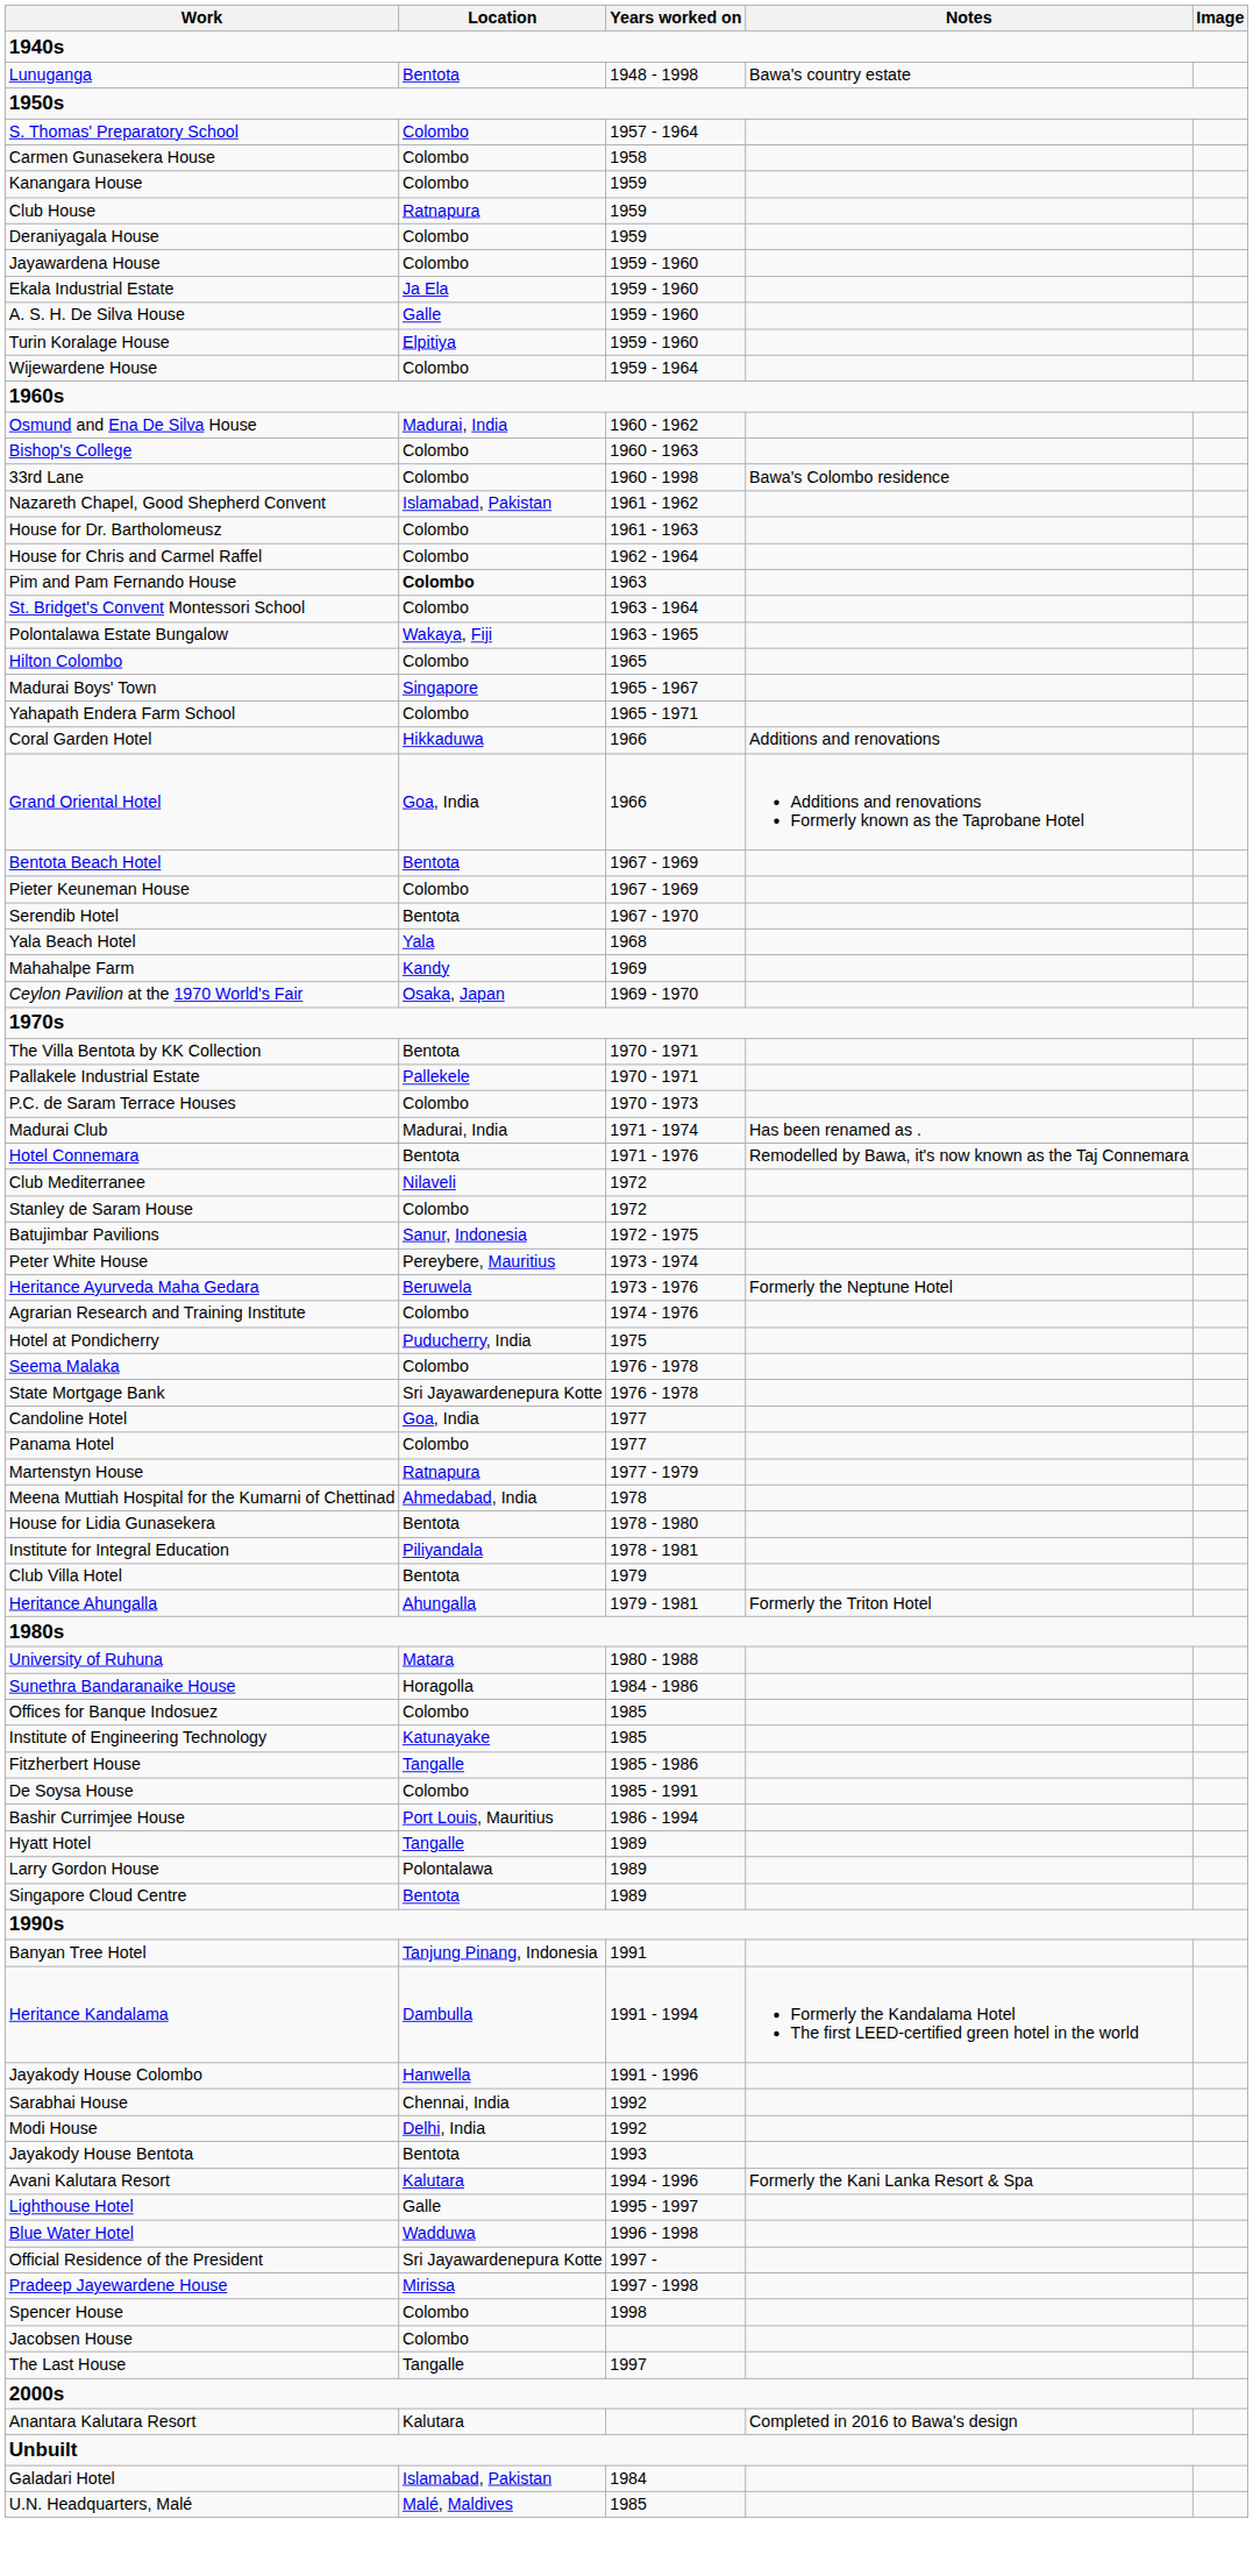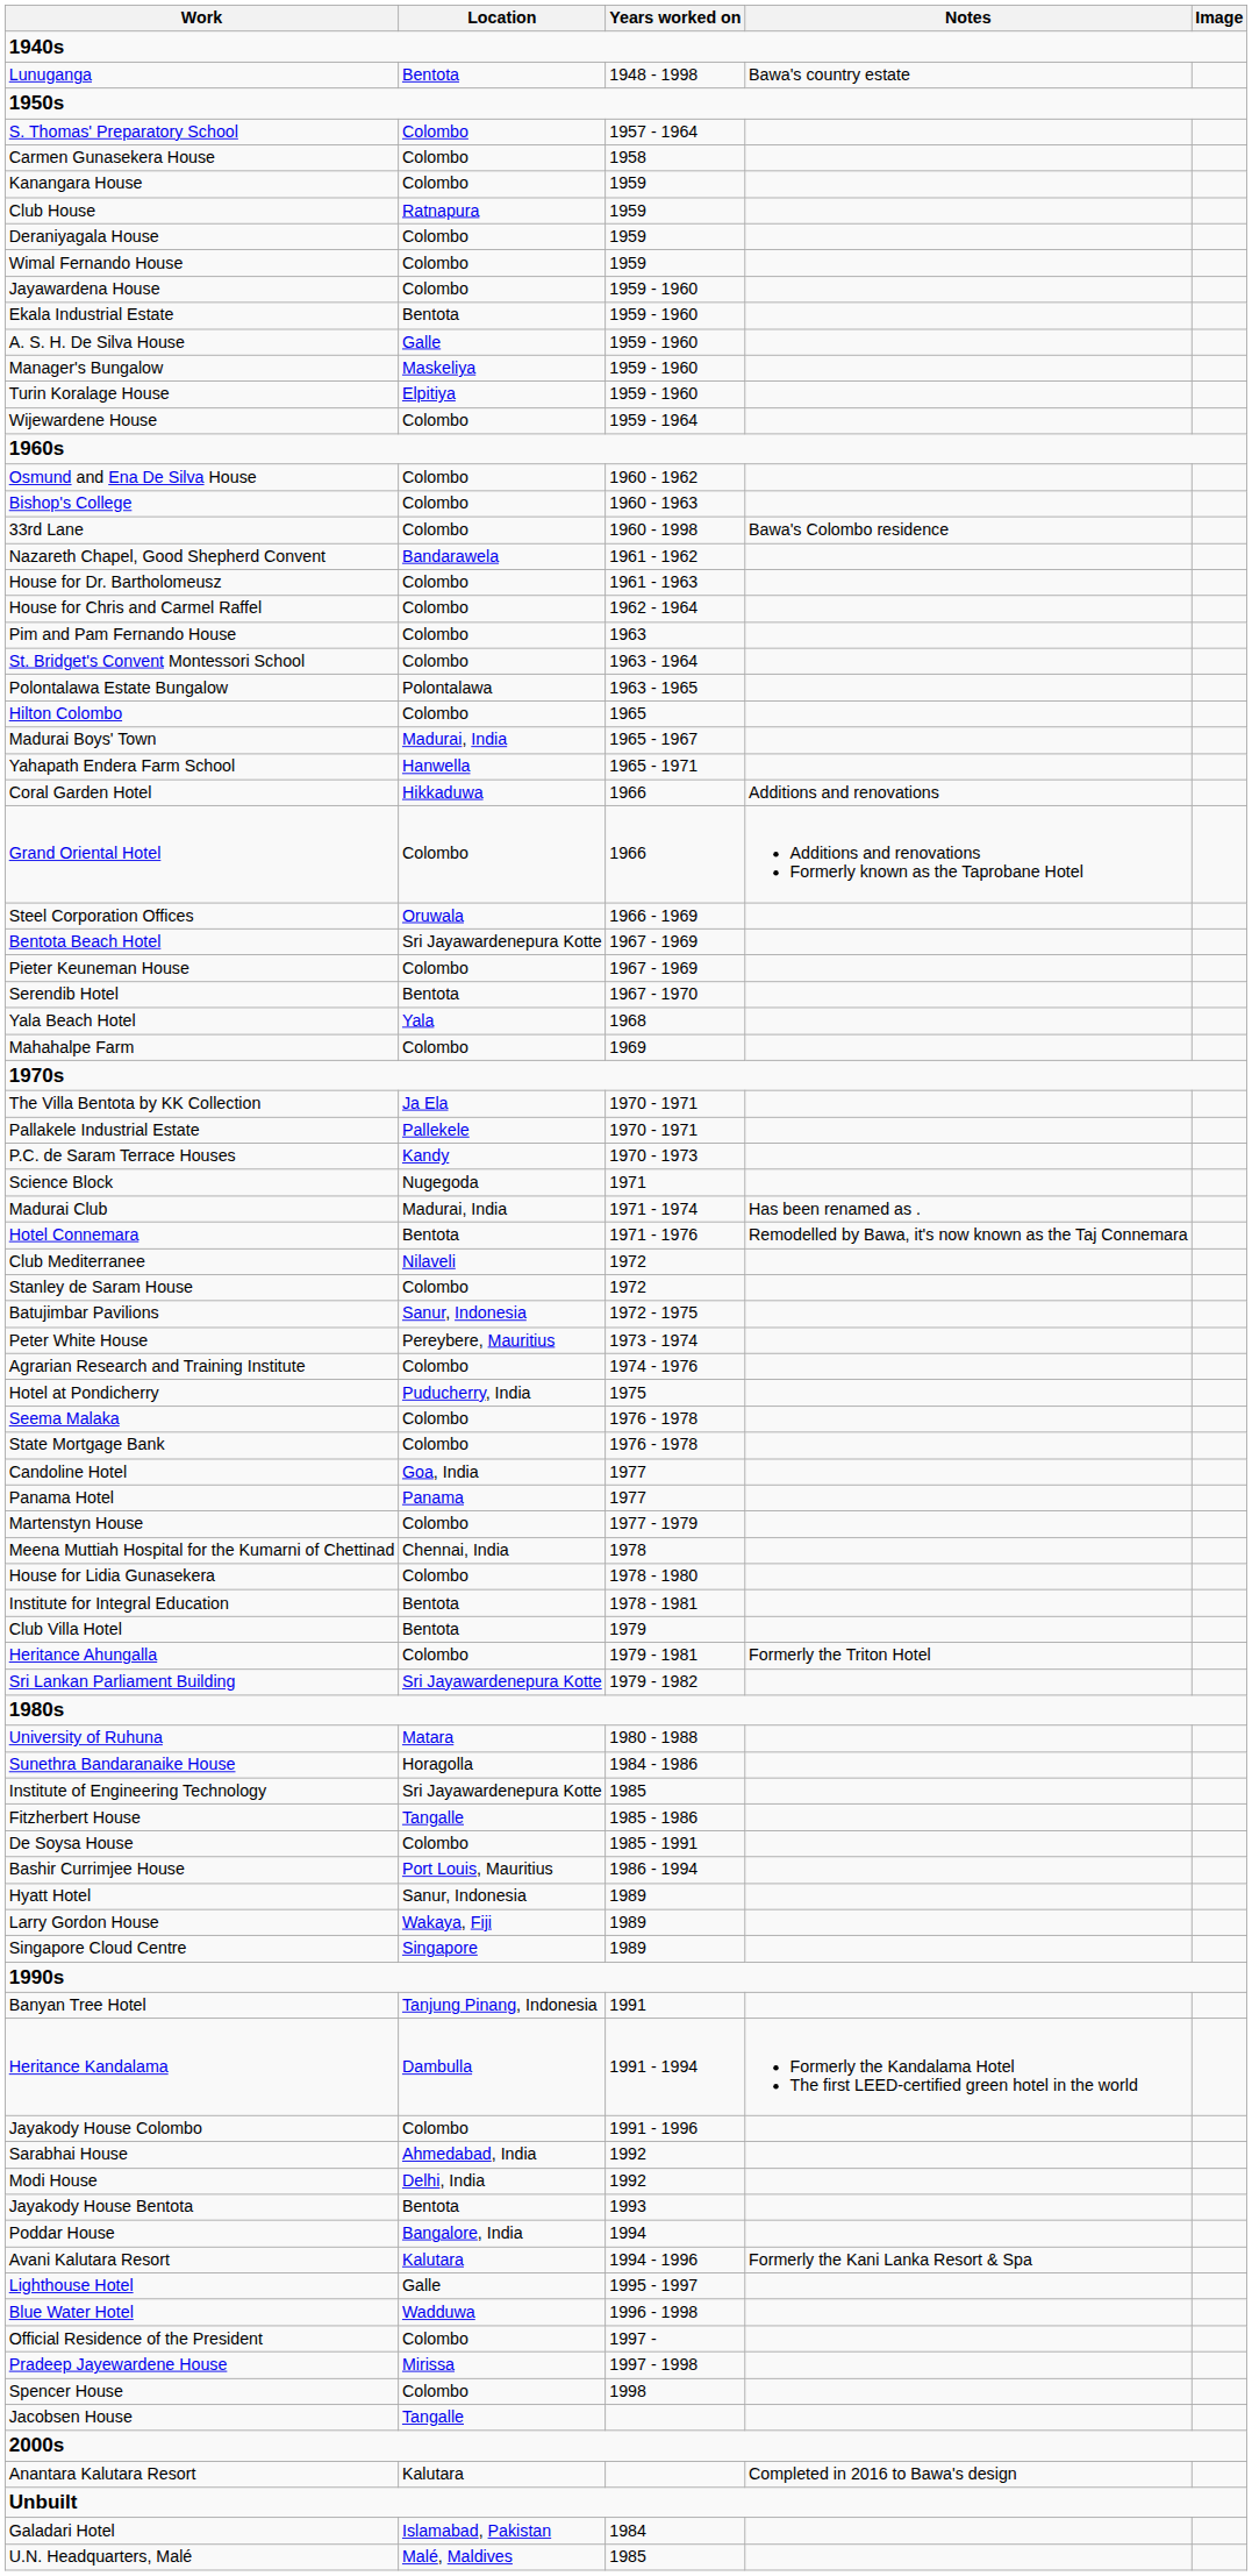+ row: Wimal Fernando House | Colombo | 1959
Ekala Industrial Estate | Location: Ja Ela -> Bentota
+ row: Manager's Bungalow | Maskeliya | 1959 - 1960
Osmund and Ena De Silva House | Location: Madurai, India -> Colombo
Nazareth Chapel, Good Shepherd Convent | Location: Islamabad, Pakistan -> Bandarawela
Pim and Pam Fernando House | Location: bold -> normal
Polontalawa Estate Bungalow | Location: Wakaya, Fiji -> Polontalawa
Madurai Boys' Town | Location: Singapore -> Madurai, India
Yahapath Endera Farm School | Location: Colombo -> Hanwella
Grand Oriental Hotel | Location: Goa, India -> Colombo
+ row: Steel Corporation Offices | Oruwala | 1966 - 1969
Bentota Beach Hotel | Location: Bentota -> Sri Jayawardenepura Kotte
Mahahalpe Farm | Location: Kandy -> Colombo
- row: Ceylon Pavilion at the 1970 World's Fair | Osaka, Japan | 1969 - 1970
The Villa Bentota by KK Collection | Location: Bentota -> Ja Ela
P.C. de Saram Terrace Houses | Location: Colombo -> Kandy
+ row: Science Block | Nugegoda | 1971
- row: Heritance Ayurveda Maha Gedara | Beruwela | 1973 - 1976 | Formerly the Neptune Hotel
State Mortgage Bank | Location: Sri Jayawardenepura Kotte -> Colombo
Panama Hotel | Location: Colombo -> Panama
Martenstyn House | Location: Ratnapura -> Colombo
Meena Muttiah Hospital for the Kumarni of Chettinad | Location: Ahmedabad, India -> Chennai, India
House for Lidia Gunasekera | Location: Bentota -> Colombo
Institute for Integral Education | Location: Piliyandala -> Bentota
Heritance Ahungalla | Location: Ahungalla -> Colombo
+ row: Sri Lankan Parliament Building | Sri Jayawardenepura Kotte | 1979 - 1982
- row: Offices for Banque Indosuez | Colombo | 1985
Institute of Engineering Technology | Location: Katunayake -> Sri Jayawardenepura Kotte
Hyatt Hotel | Location: Tangalle -> Sanur, Indonesia
Larry Gordon House | Location: Polontalawa -> Wakaya, Fiji
Singapore Cloud Centre | Location: Bentota -> Singapore
Jayakody House Colombo | Location: Hanwella -> Colombo
Sarabhai House | Location: Chennai, India -> Ahmedabad, India
+ row: Poddar House | Bangalore, India | 1994
Official Residence of the President | Location: Sri Jayawardenepura Kotte -> Colombo
Jacobsen House | Location: Colombo -> Tangalle
- row: The Last House | Tangalle | 1997
